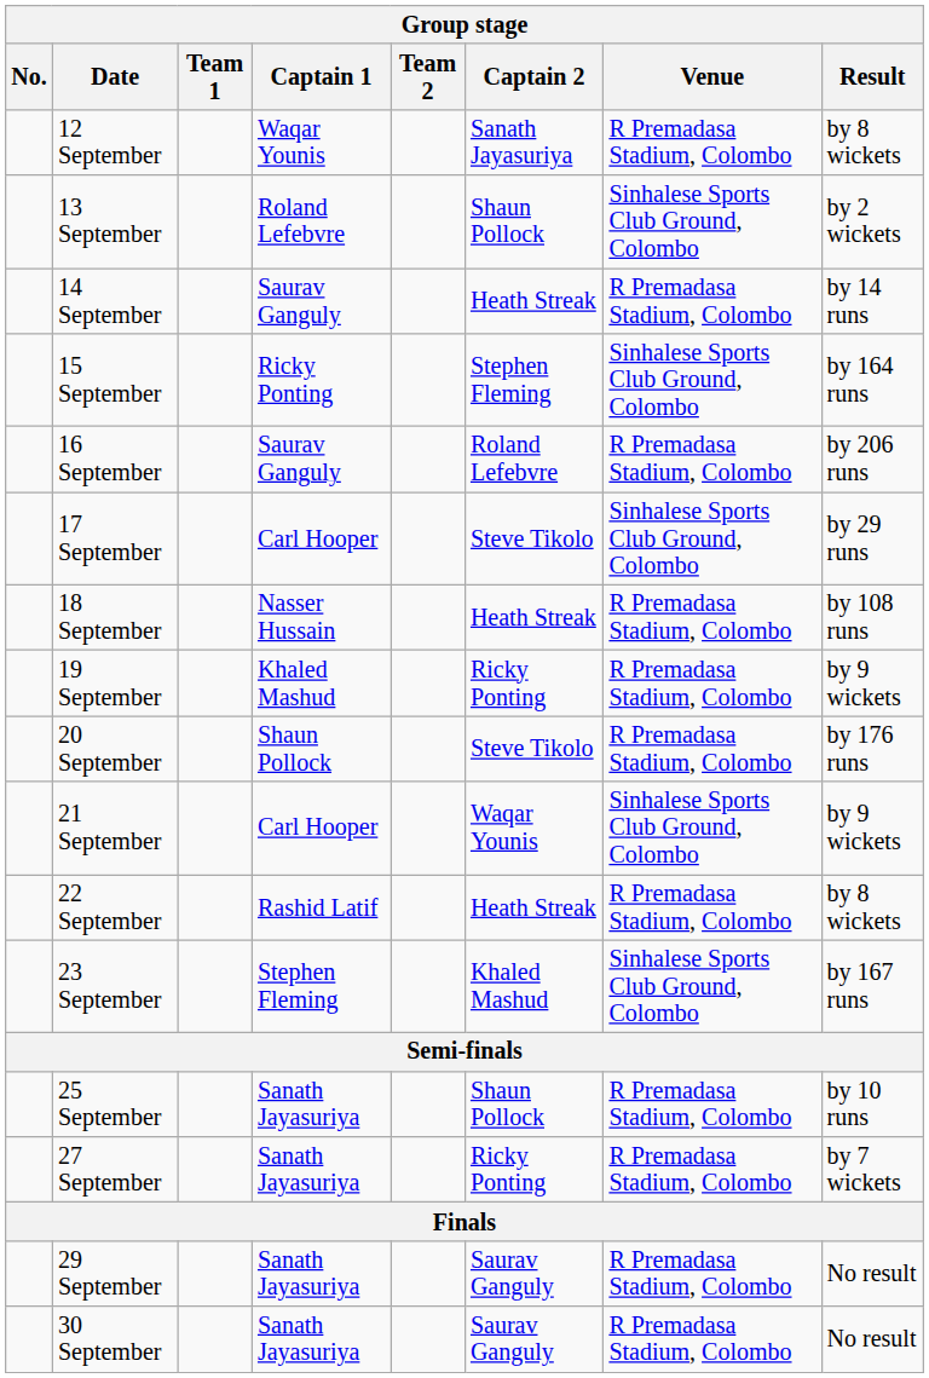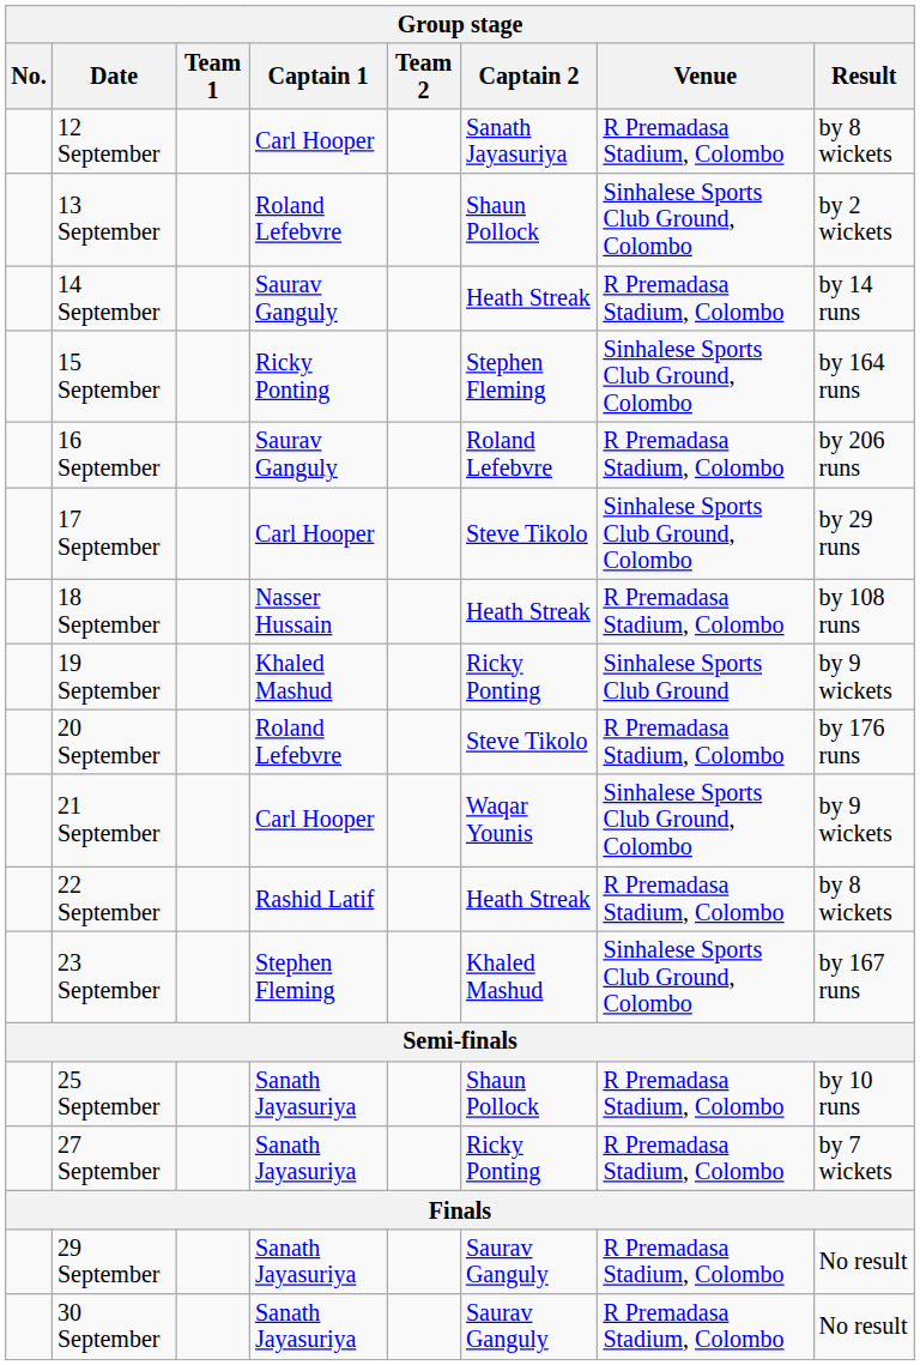12 September | Captain 1: Waqar Younis -> Carl Hooper
19 September | Venue: R Premadasa Stadium, Colombo -> Sinhalese Sports Club Ground
20 September | Captain 1: Shaun Pollock -> Roland Lefebvre
